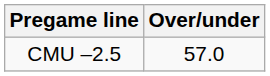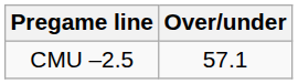CMU –2.5 | Over/under: 57.0 -> 57.1
